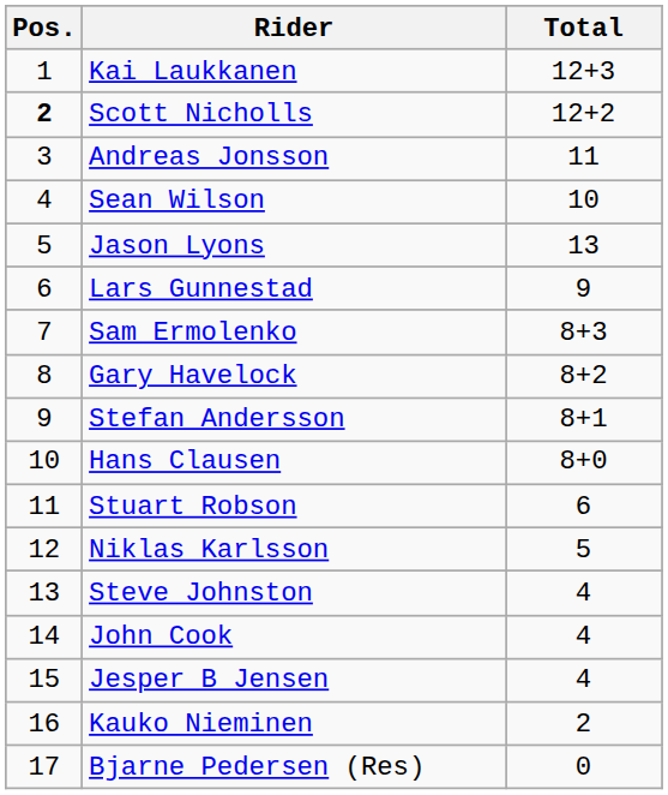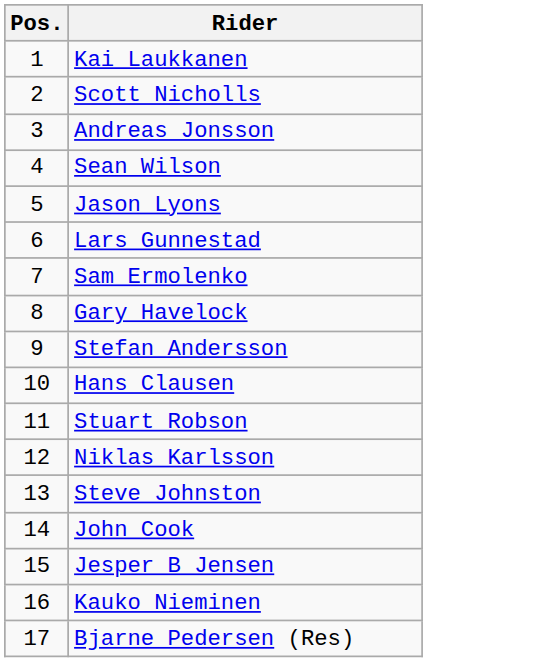- column: Total | 12+3 | 12+2 | 11 | 10 | 13 | 9 | 8+3 | 8+2 | 8+1 | 8+0 | 6 | 5 | 4 | 4 | 4 | 2 | 0
Scott Nicholls | Pos.: bold -> normal
